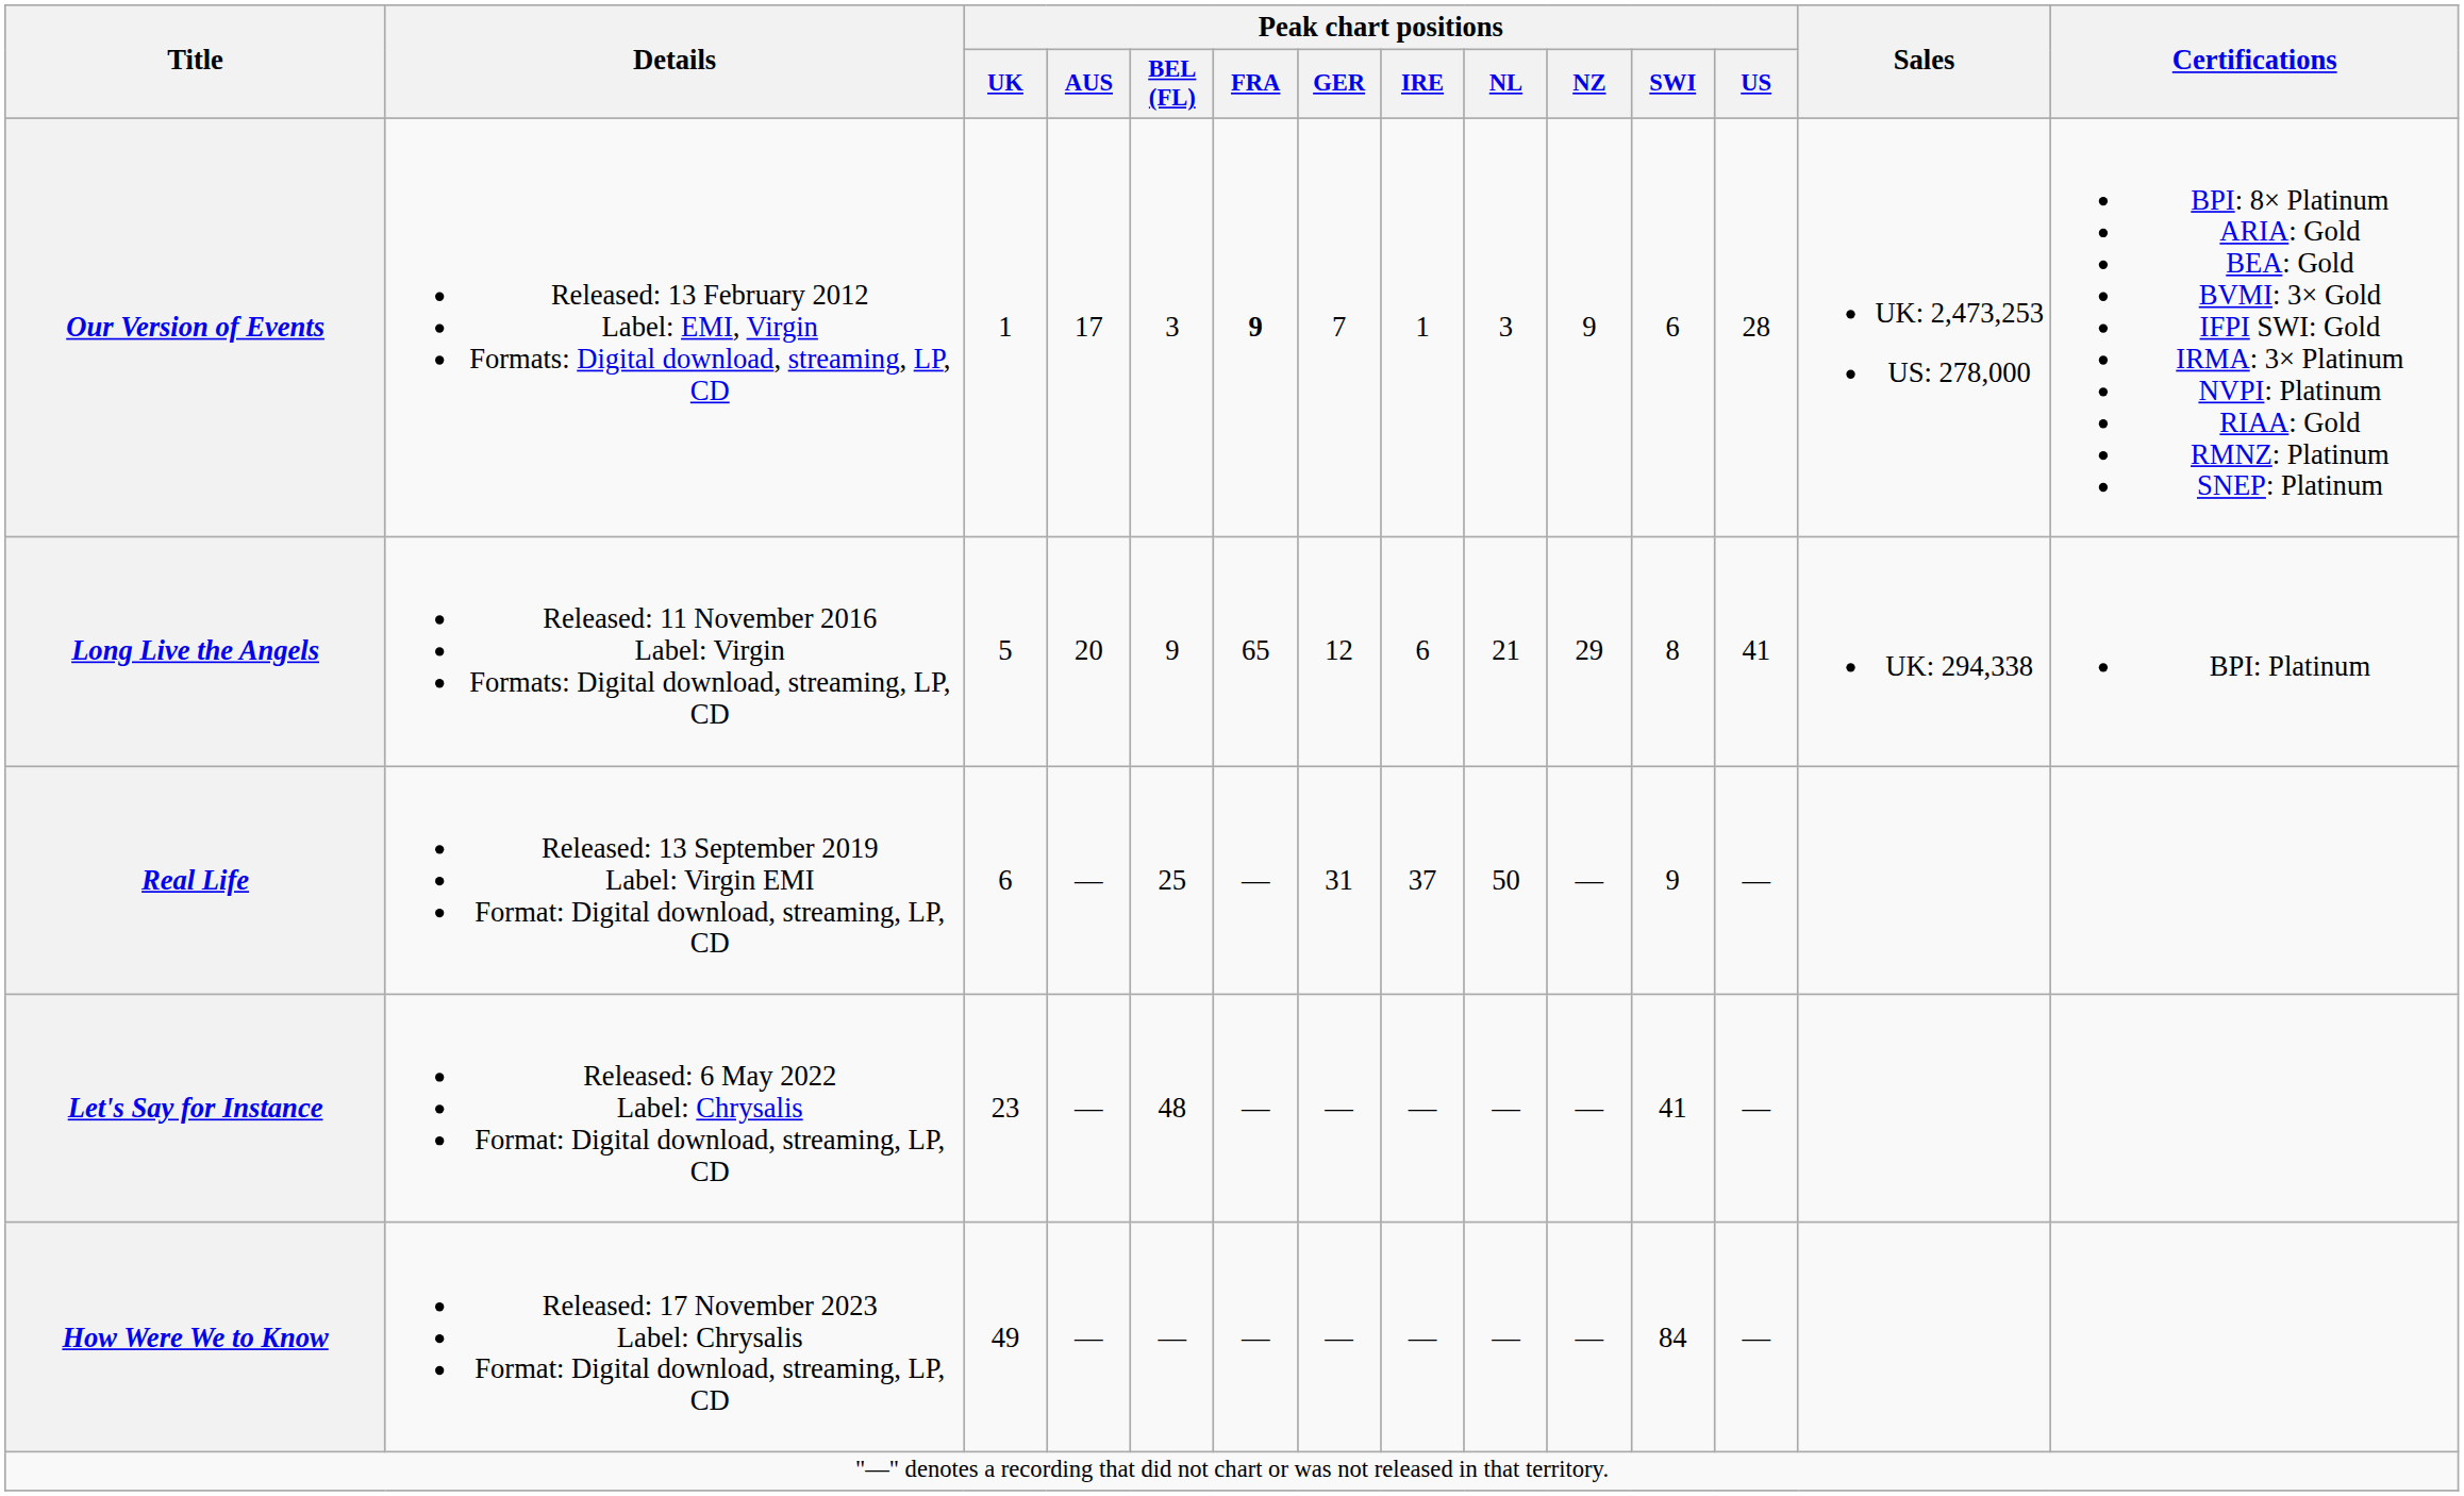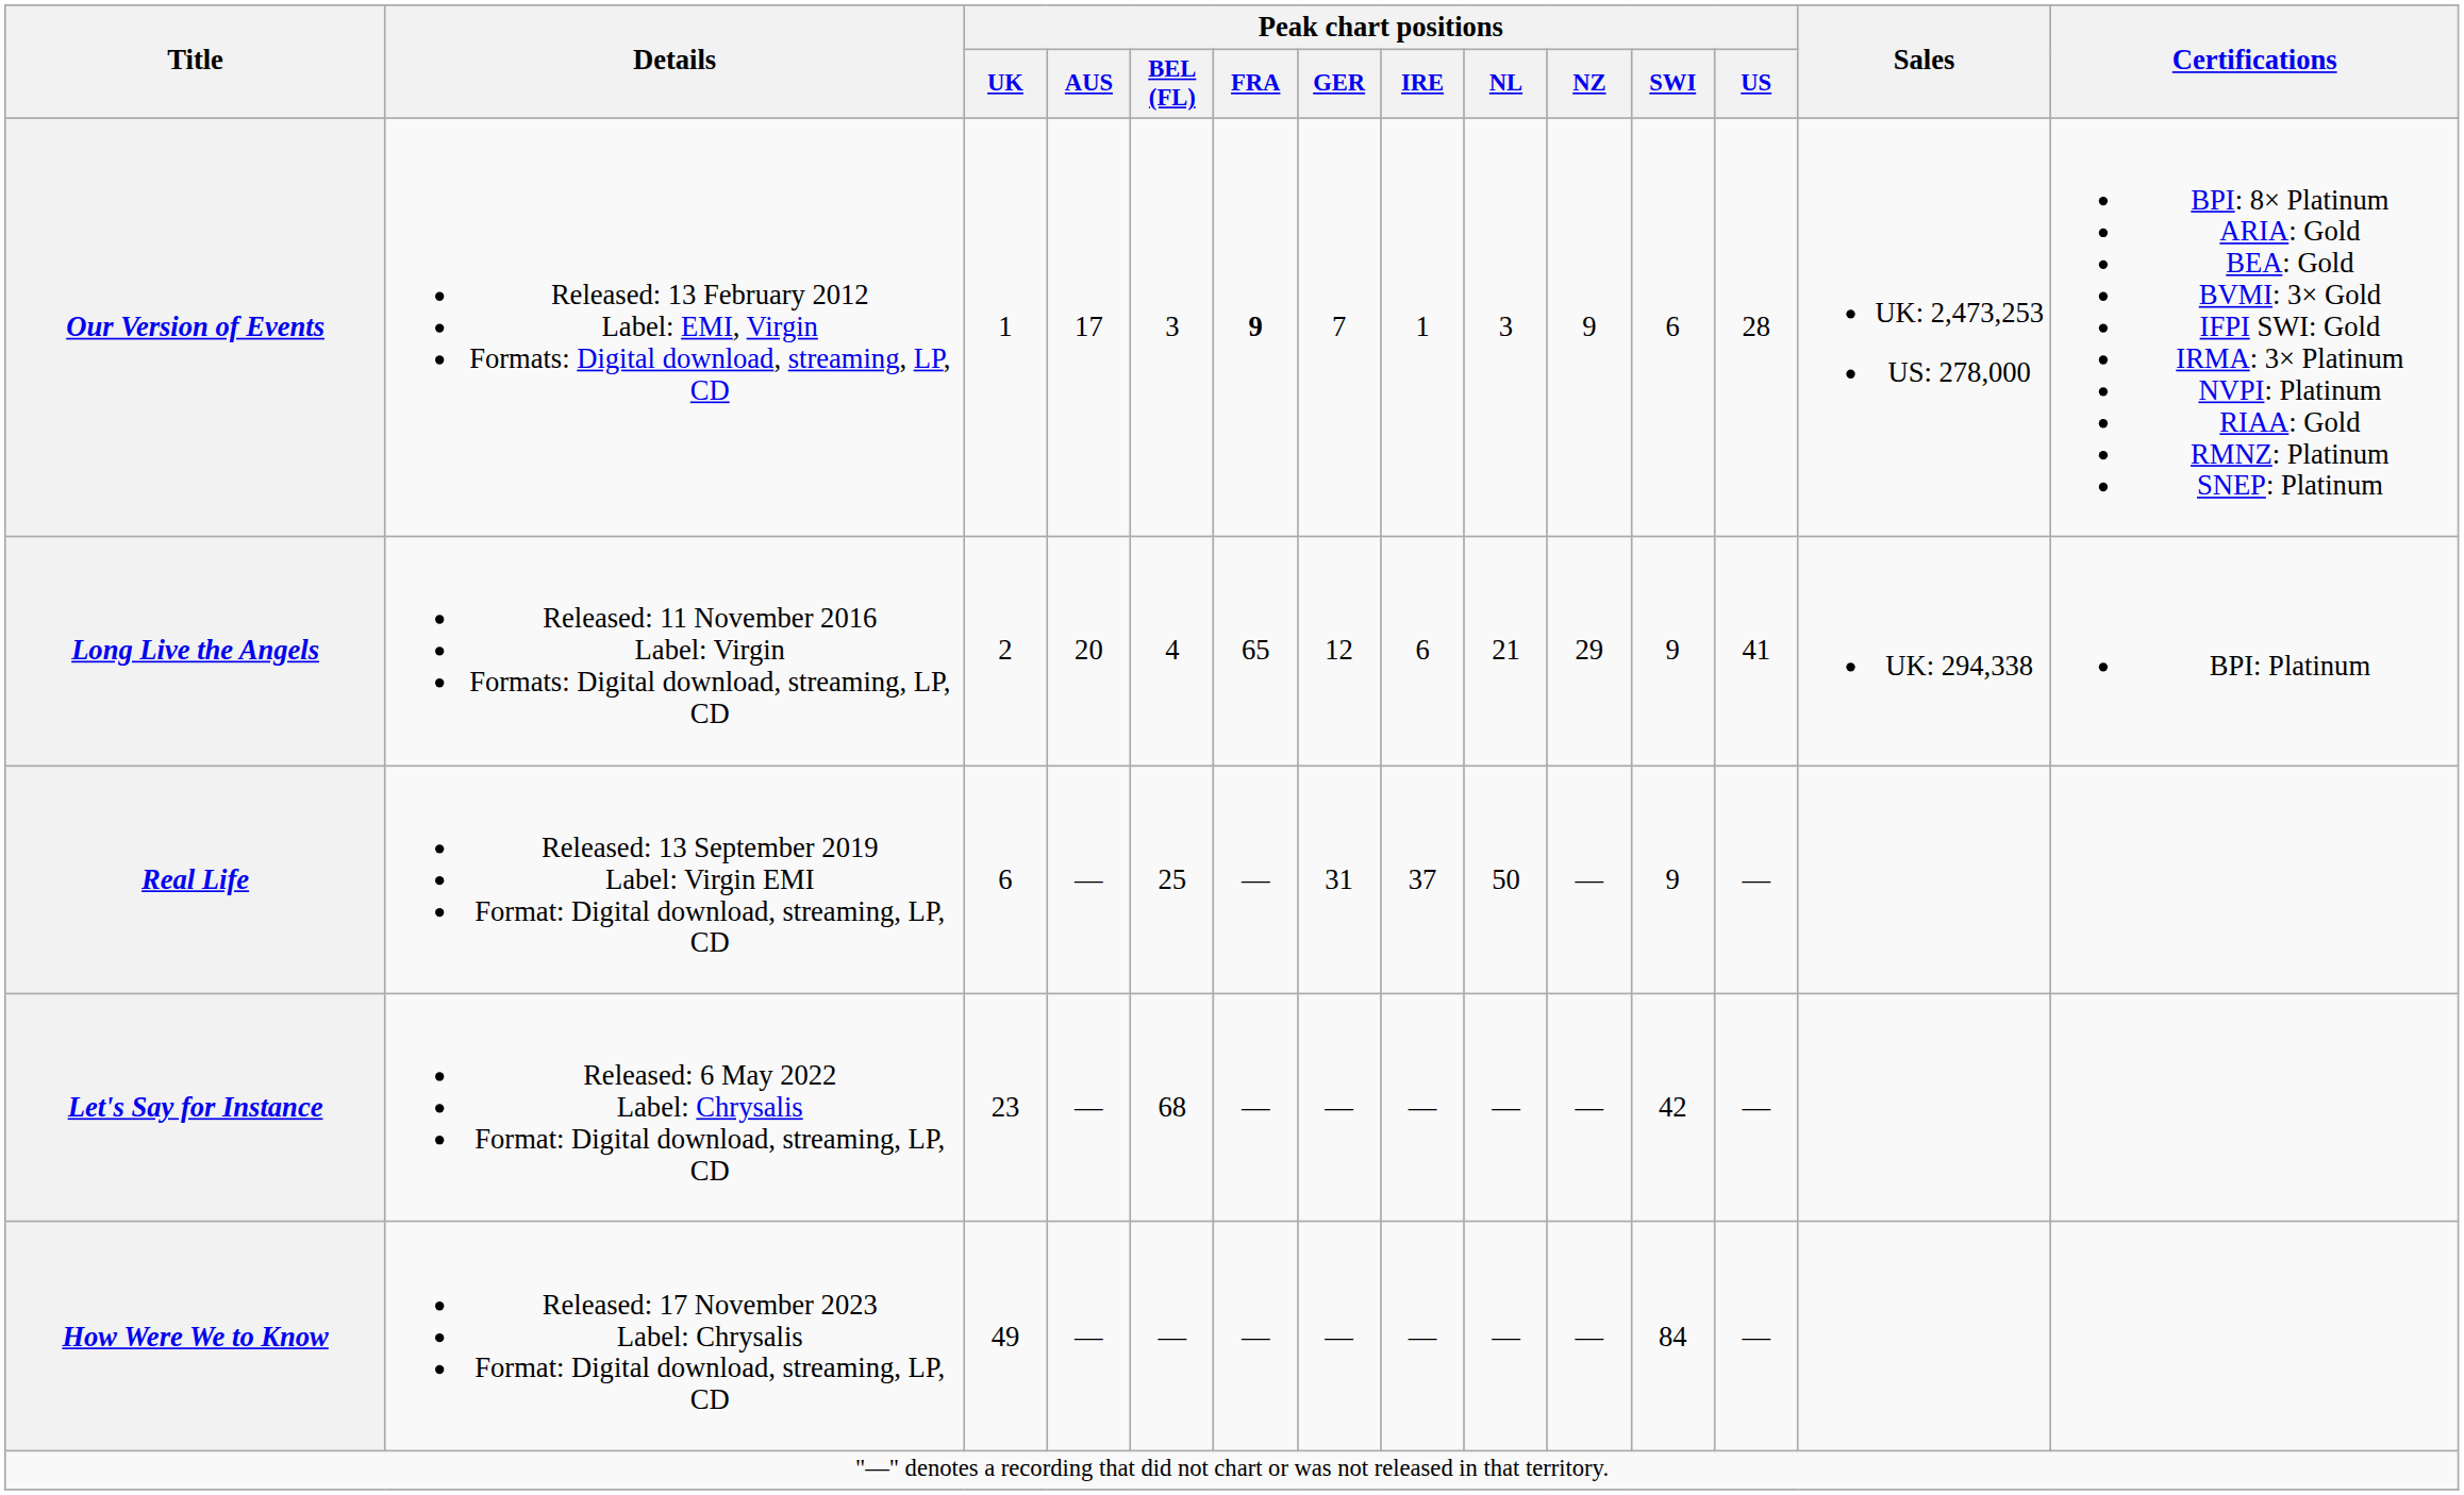Long Live the Angels | Peak chart positions / UK: 5 -> 2
Long Live the Angels | Peak chart positions / BEL (FL): 9 -> 4
Long Live the Angels | Peak chart positions / SWI: 8 -> 9
Let's Say for Instance | Peak chart positions / BEL (FL): 48 -> 68
Let's Say for Instance | Peak chart positions / SWI: 41 -> 42
